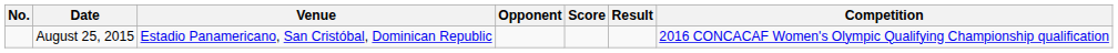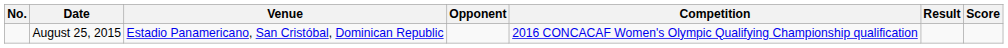columns swapped: Score <-> Competition
